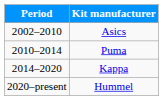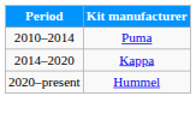- row: 2002–2010 | Asics
